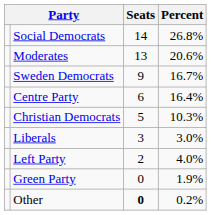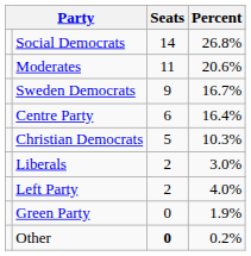Moderates | Seats: 13 -> 11
Liberals | Seats: 3 -> 2
